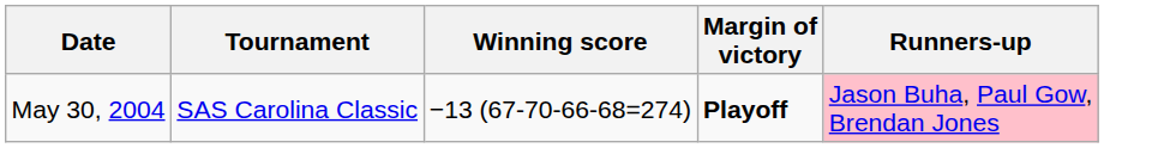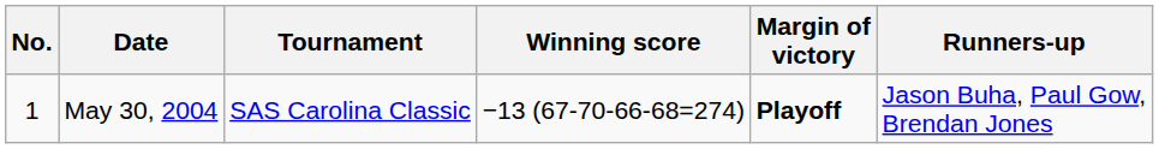+ column: No. | 1
May 30, 2004 | Runners-up: pink background -> no background
